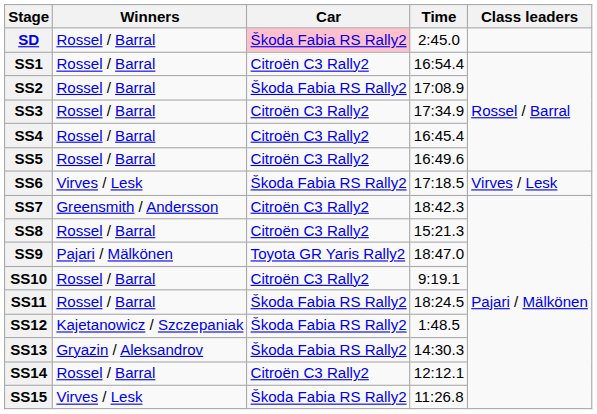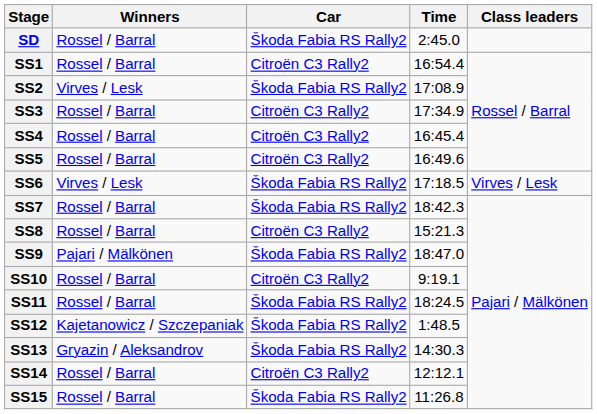SD | Car: pink background -> no background
SS2 | Winners: Rossel / Barral -> Virves / Lesk
SS7 | Winners: Greensmith / Andersson -> Rossel / Barral
SS7 | Car: Citroën C3 Rally2 -> Škoda Fabia RS Rally2
SS9 | Car: Toyota GR Yaris Rally2 -> Škoda Fabia RS Rally2
SS15 | Winners: Virves / Lesk -> Rossel / Barral
